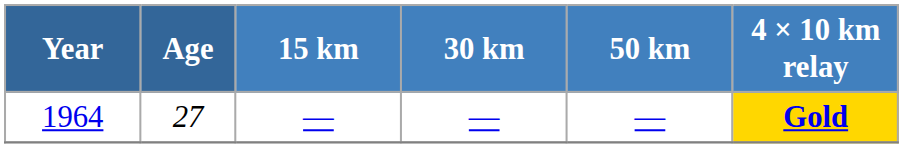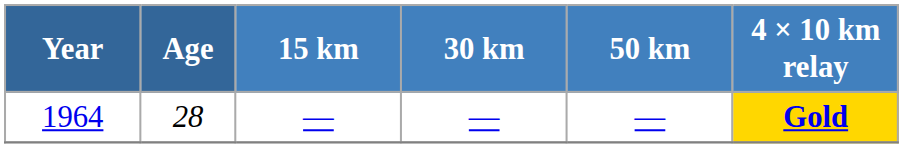1964 | Age: 27 -> 28
